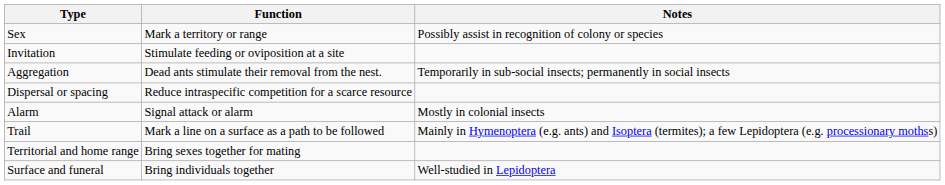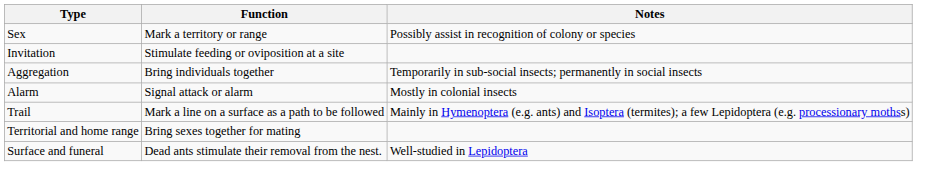Aggregation | Function: Dead ants stimulate their removal from the nest. -> Bring individuals together
- row: Dispersal or spacing | Reduce intraspecific competition for a scarce resource
Surface and funeral | Function: Bring individuals together -> Dead ants stimulate their removal from the nest.
